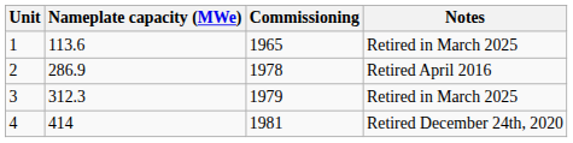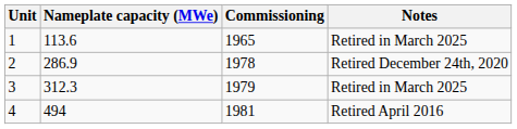2 | Notes: Retired April 2016 -> Retired December 24th, 2020
4 | Nameplate capacity (MWe): 414 -> 494
4 | Notes: Retired December 24th, 2020 -> Retired April 2016
